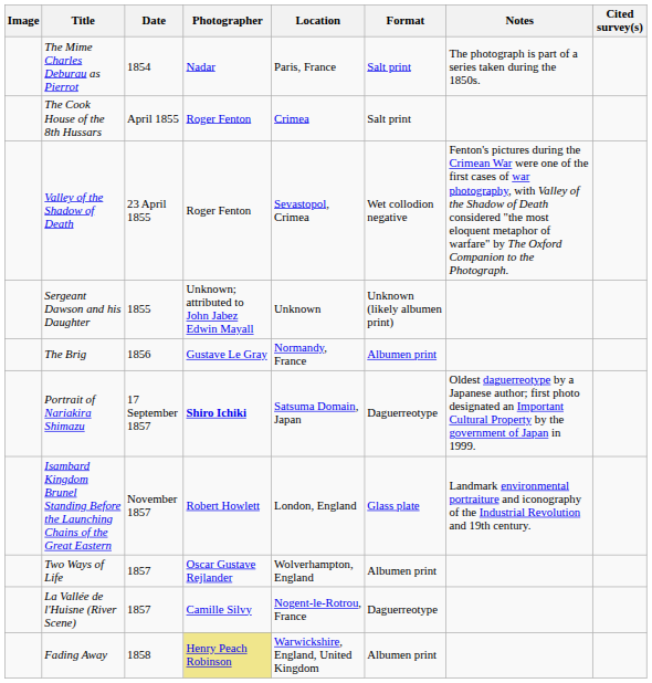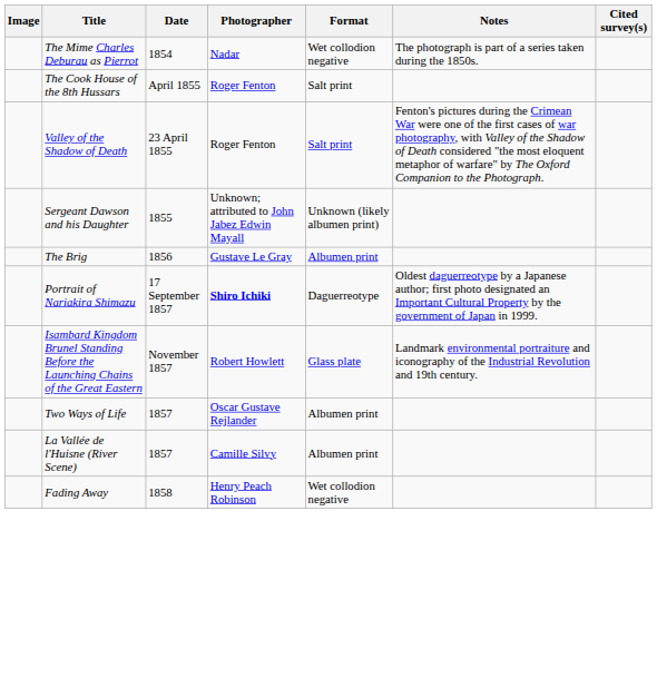- column: Location | Paris, France | Crimea | Sevastopol, Crimea | Unknown | Normandy, France | Satsuma Domain, Japan | London, England | Wolverhampton, England | Nogent-le-Rotrou, France | Warwickshire, England, United Kingdom
The Mime Charles Deburau as Pierrot | Format: Salt print -> Wet collodion negative
Valley of the Shadow of Death | Format: Wet collodion negative -> Salt print
La Vallée de l'Huisne (River Scene) | Format: Daguerreotype -> Albumen print
Fading Away | Photographer: khaki background -> no background
Fading Away | Format: Albumen print -> Wet collodion negative
